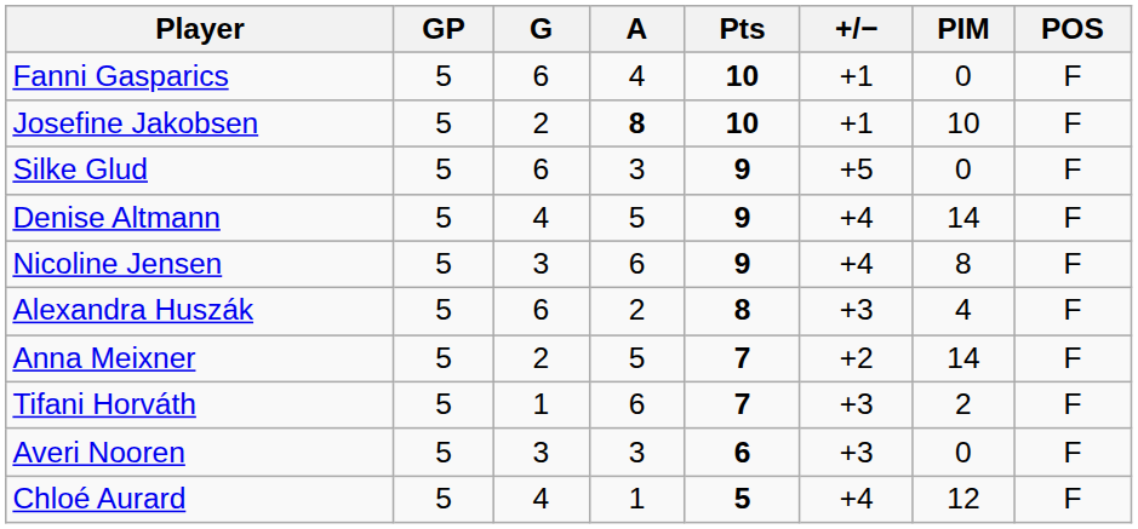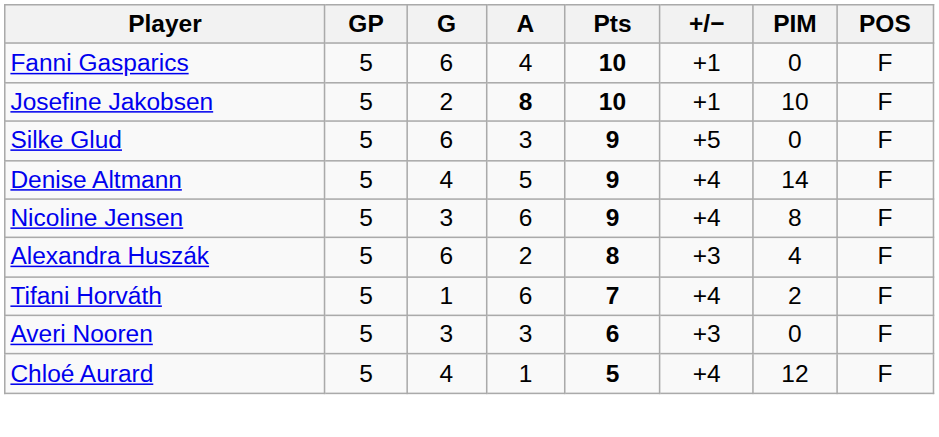- row: Anna Meixner | 5 | 2 | 5 | 7 | +2 | 14 | F
Tifani Horváth | +/−: +3 -> +4
